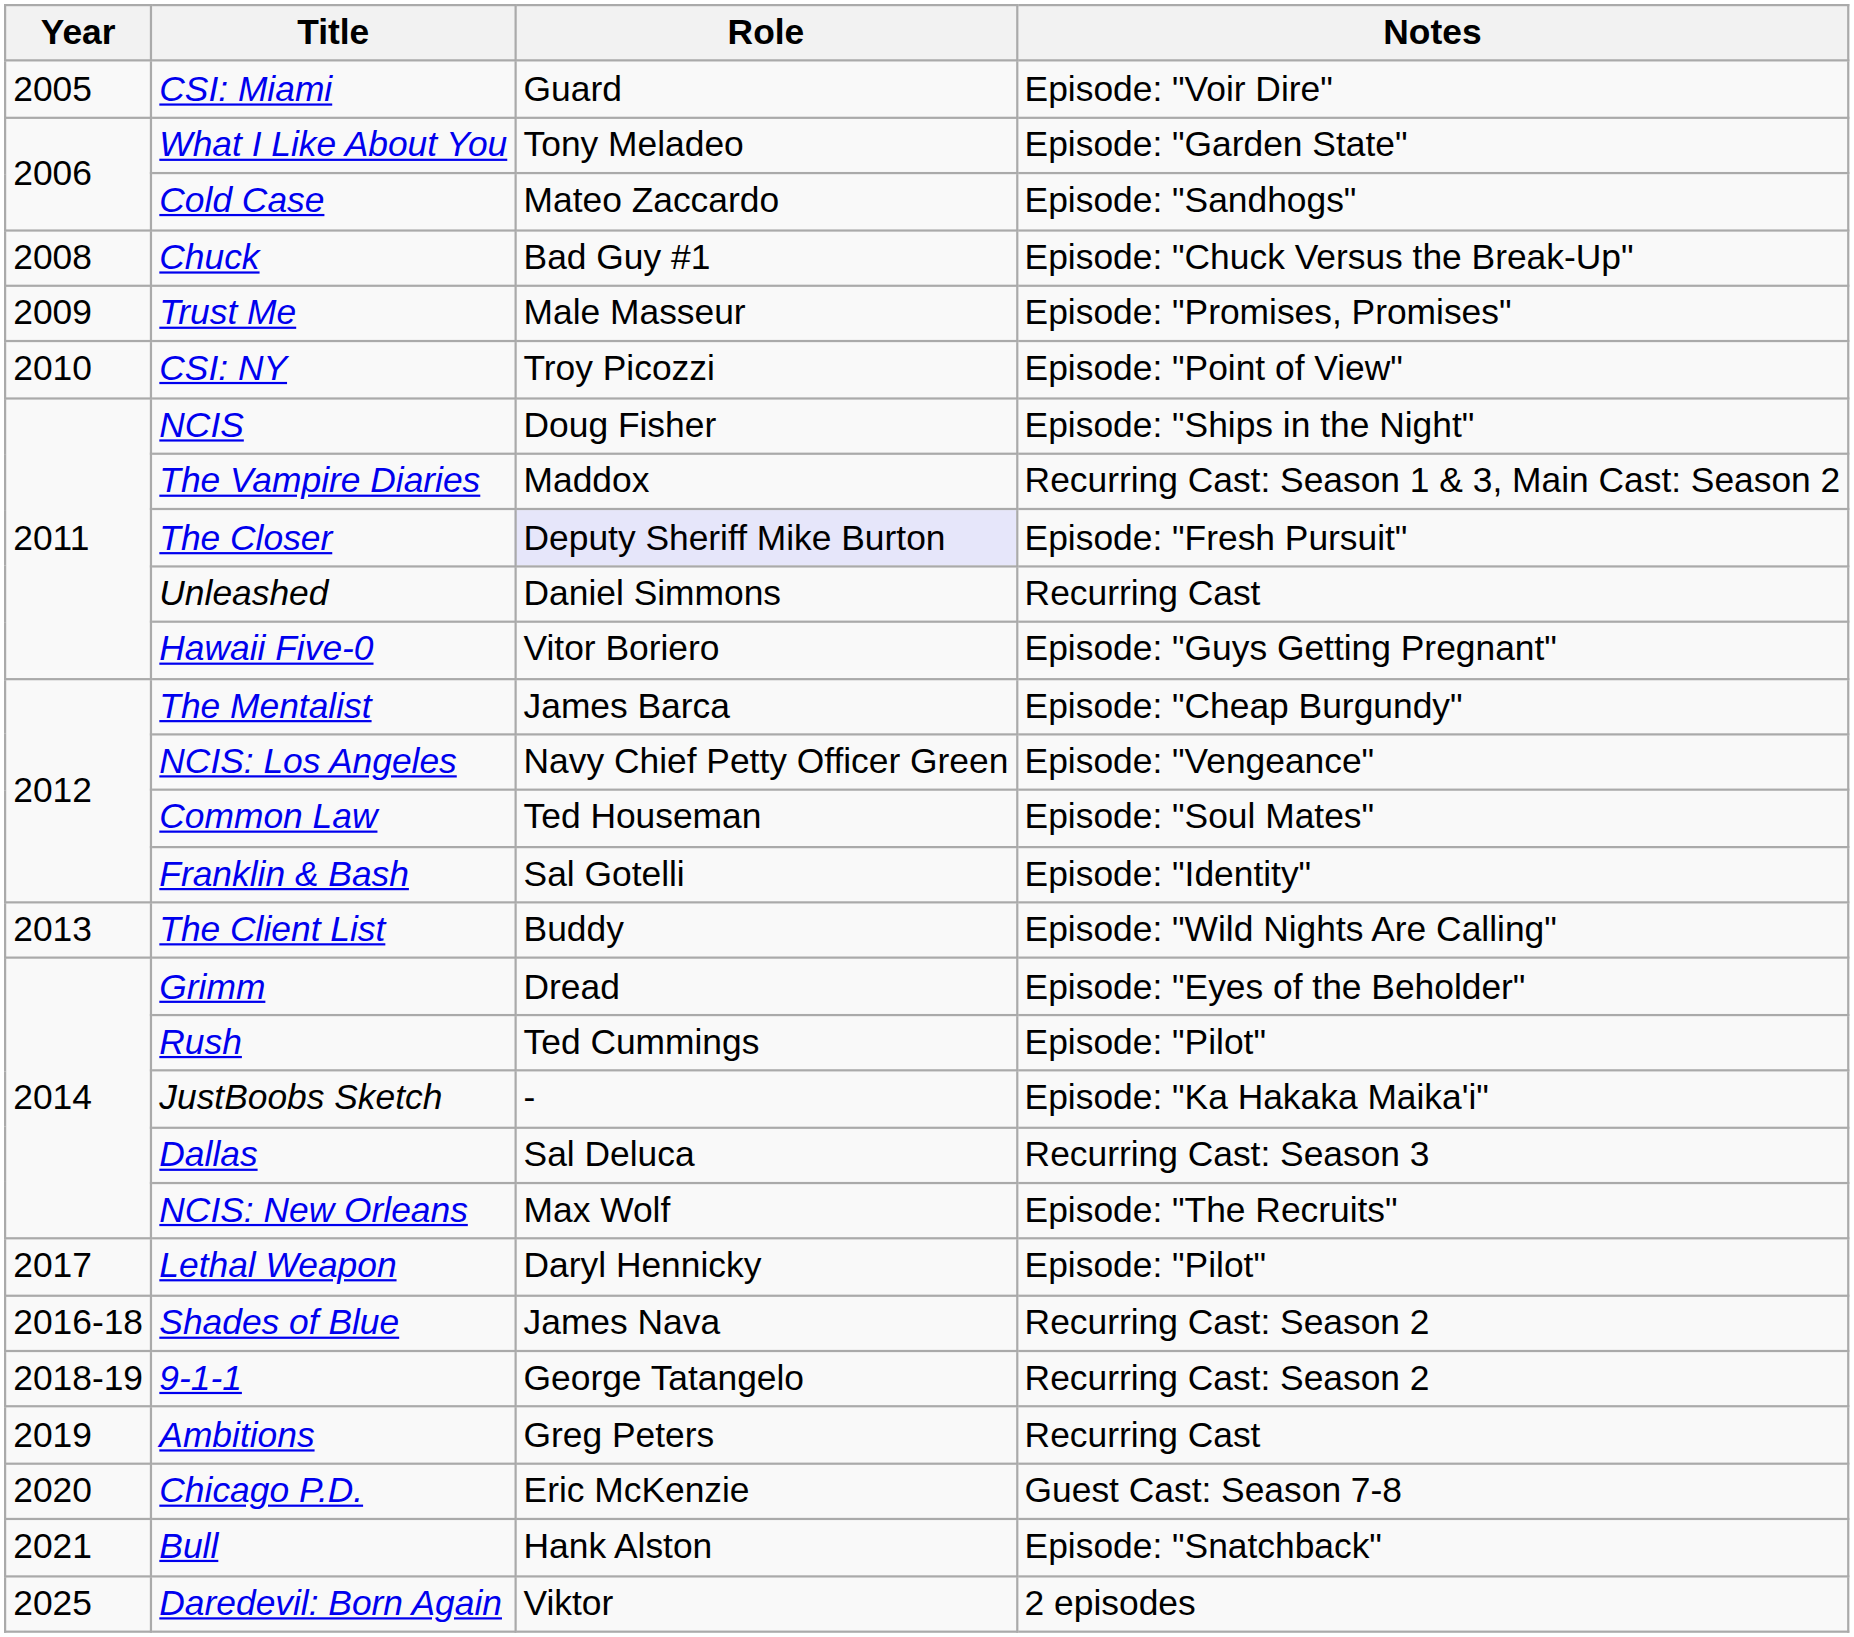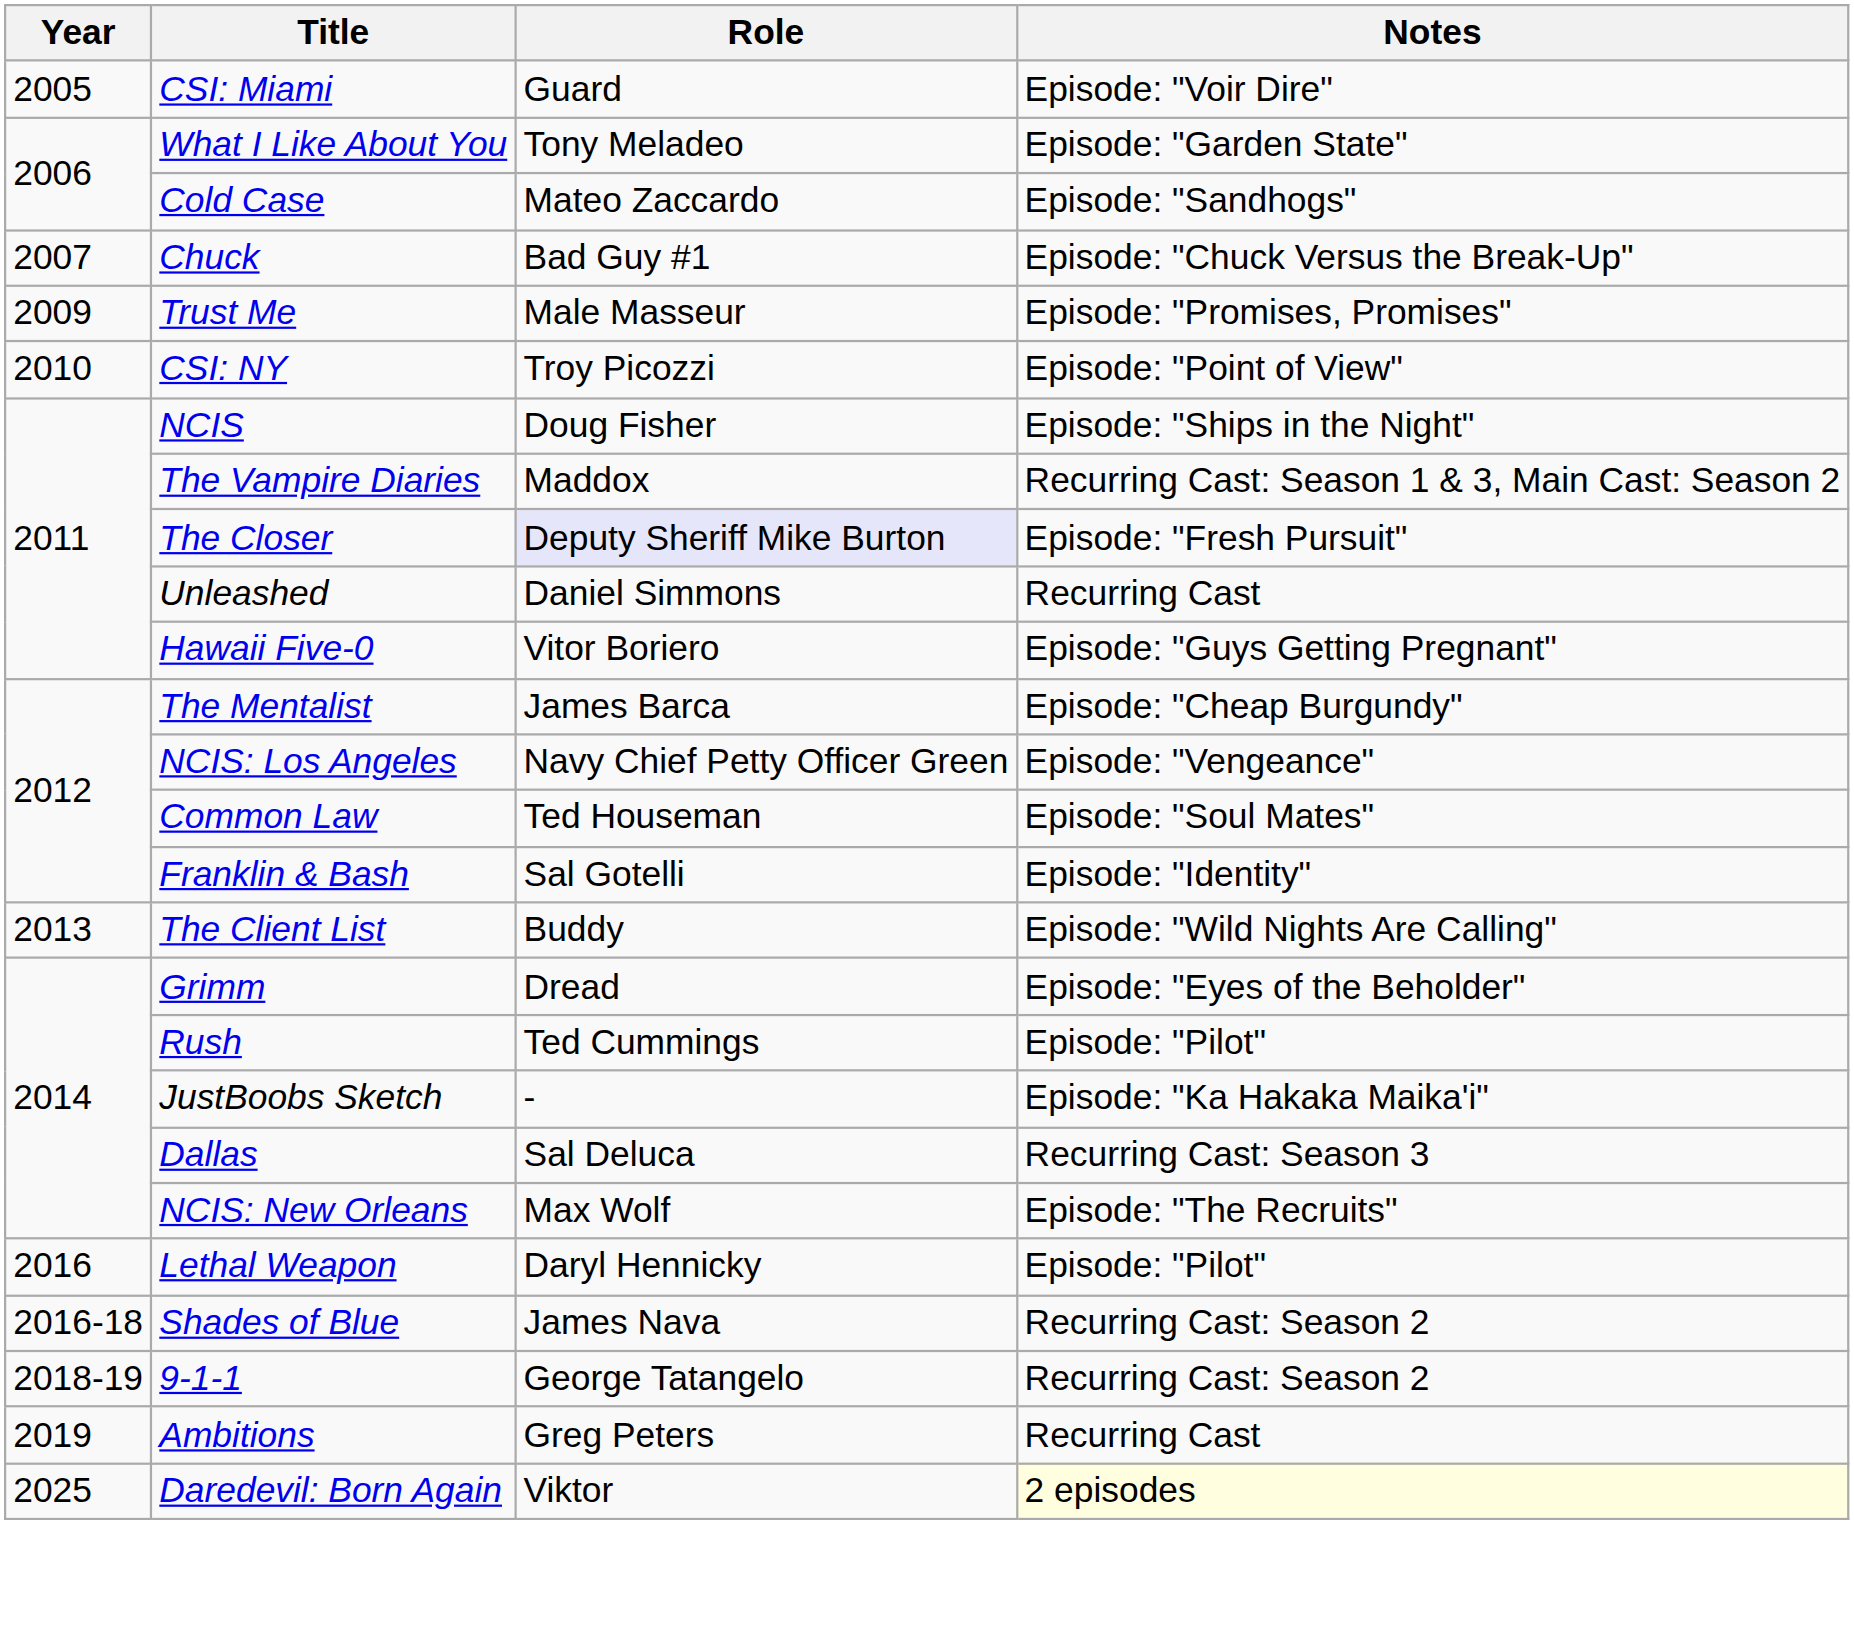Chuck | Year: 2008 -> 2007
Lethal Weapon | Year: 2017 -> 2016
- row: 2020 | Chicago P.D. | Eric McKenzie | Guest Cast: Season 7-8
- row: 2021 | Bull | Hank Alston | Episode: "Snatchback"
Daredevil: Born Again | Notes: no background -> lightyellow background
